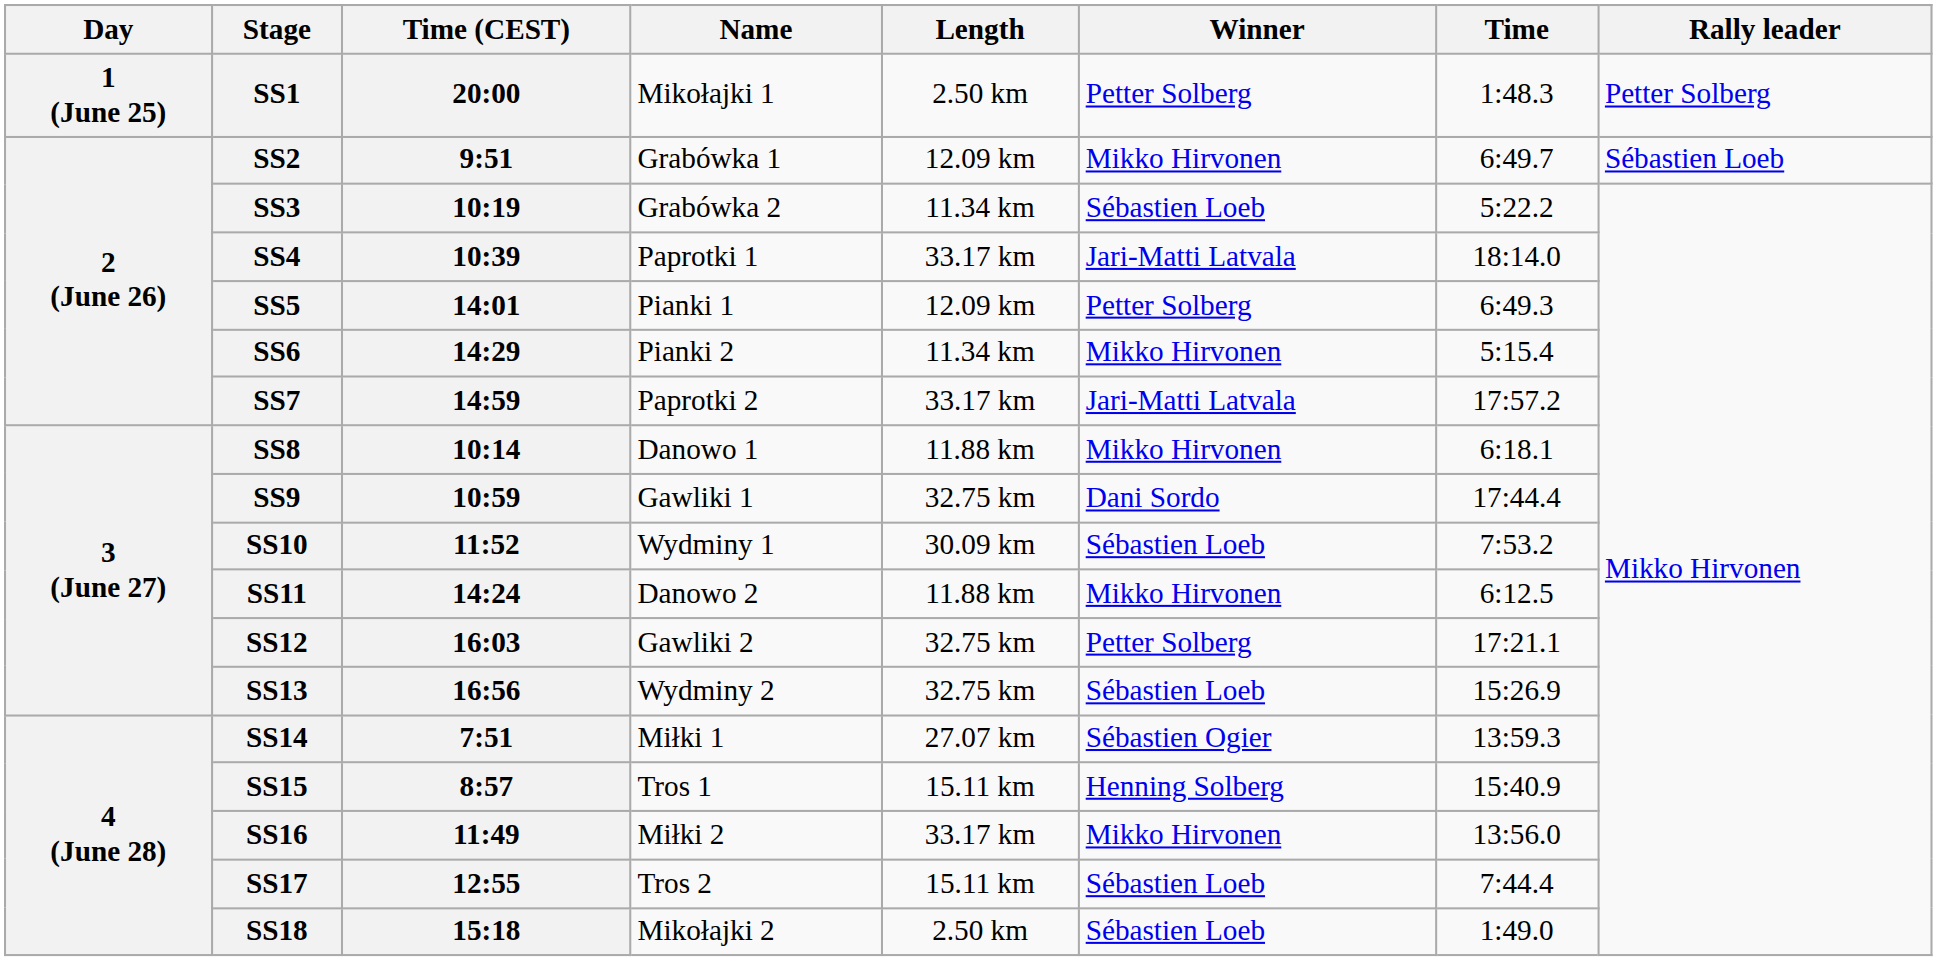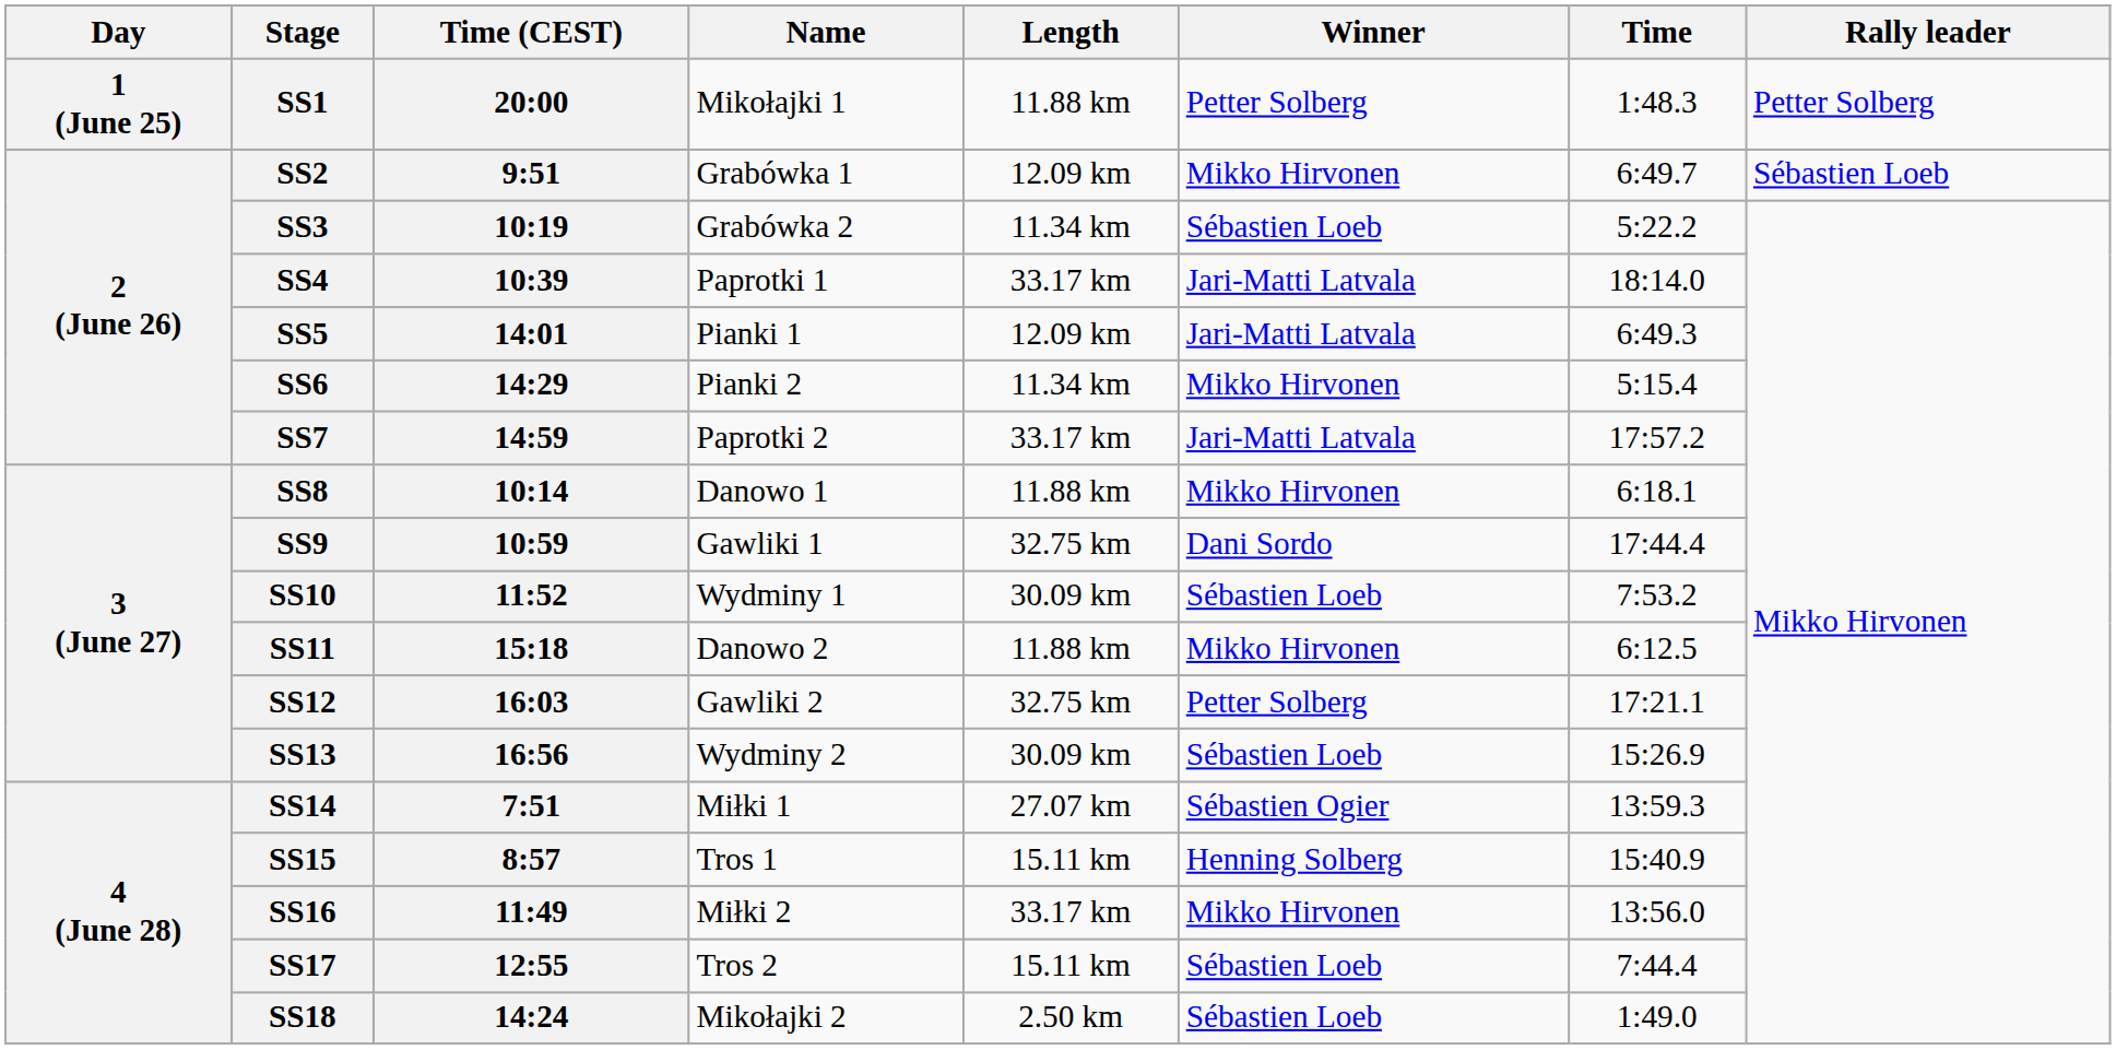SS1 | Length: 2.50 km -> 11.88 km
SS5 | Winner: Petter Solberg -> Jari-Matti Latvala
SS11 | Time (CEST): 14:24 -> 15:18
SS13 | Length: 32.75 km -> 30.09 km
SS18 | Time (CEST): 15:18 -> 14:24
